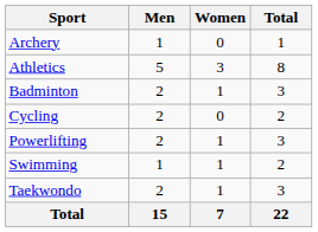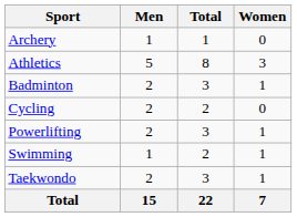columns swapped: Women <-> Total
